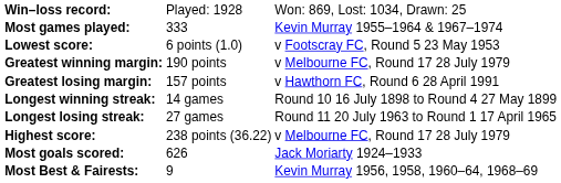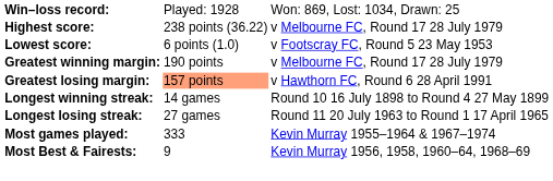rows swapped: Highest score: <-> Most games played:
Greatest losing margin: | column 2: no background -> lightsalmon background
- row: Most goals scored: | 626 | Jack Moriarty 1924–1933
